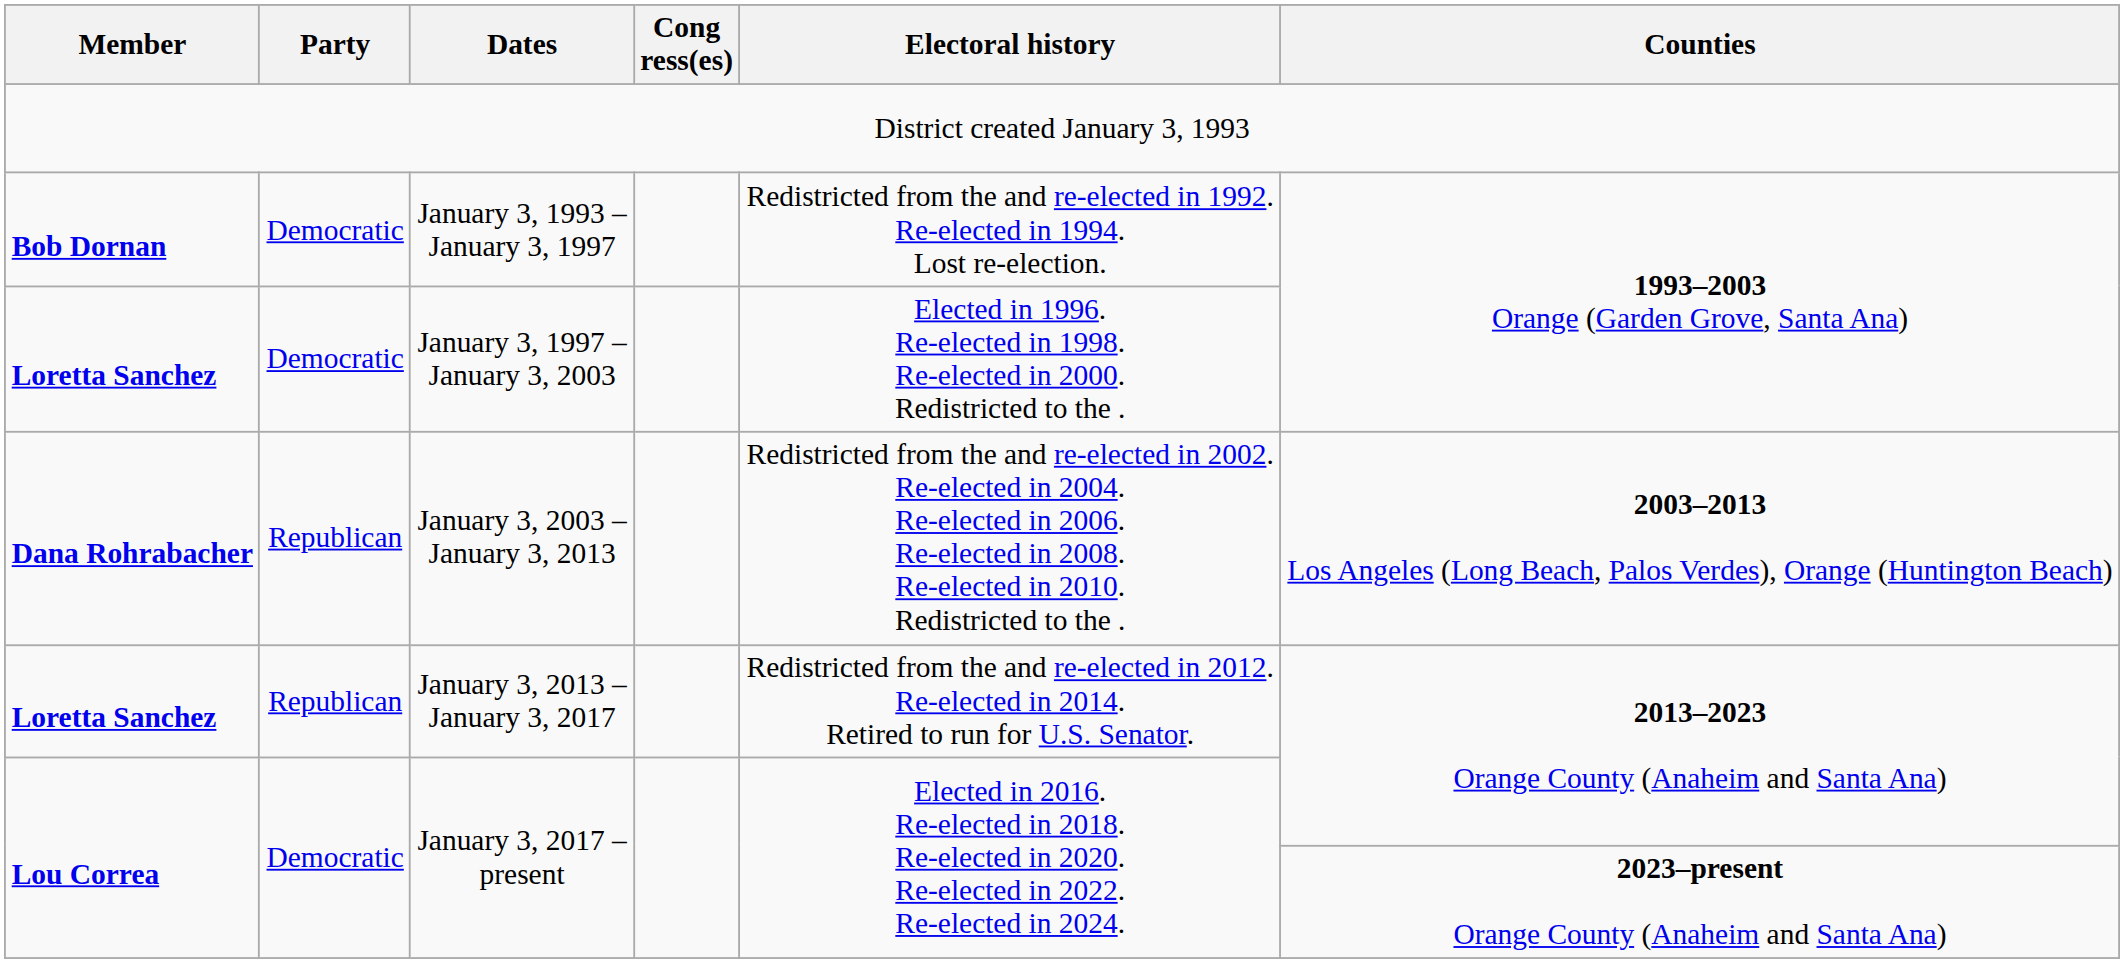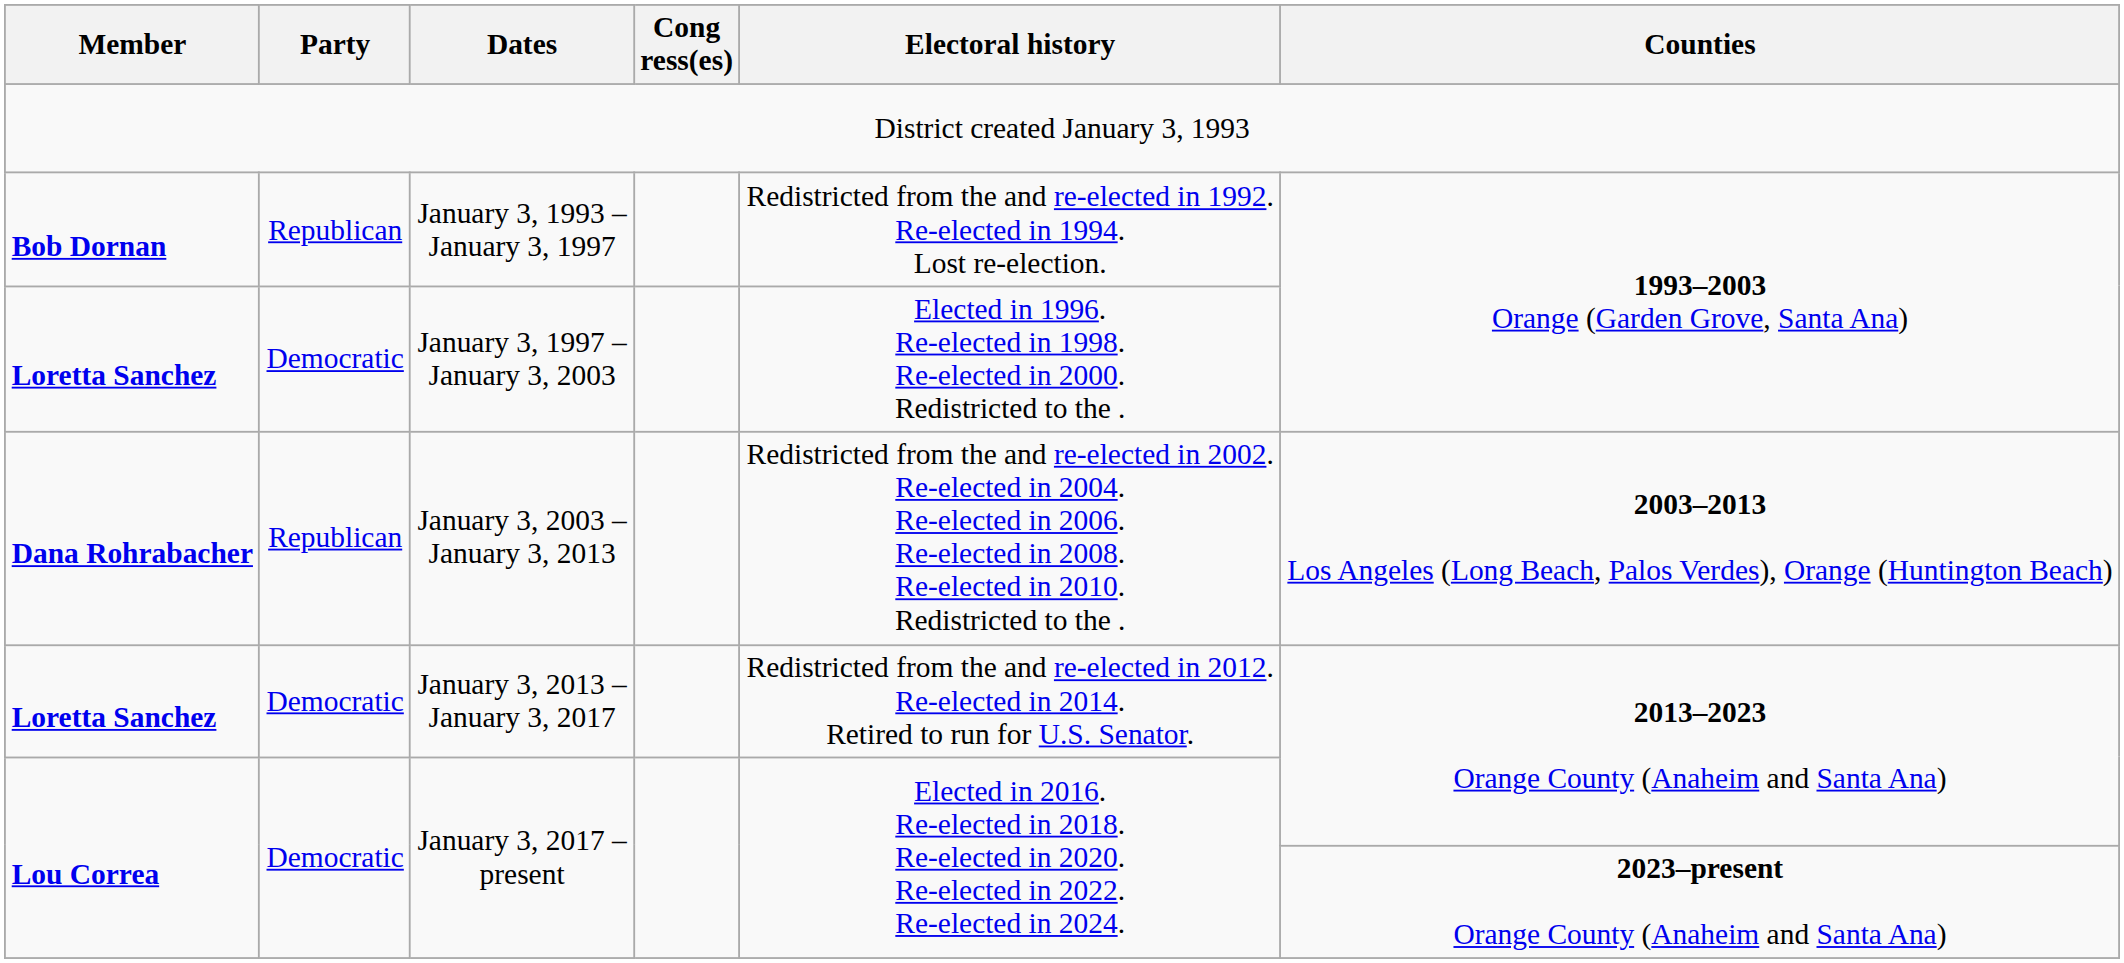January 3, 1993 – January 3, 1997 | Party: Democratic -> Republican
January 3, 2013 – January 3, 2017 | Party: Republican -> Democratic
